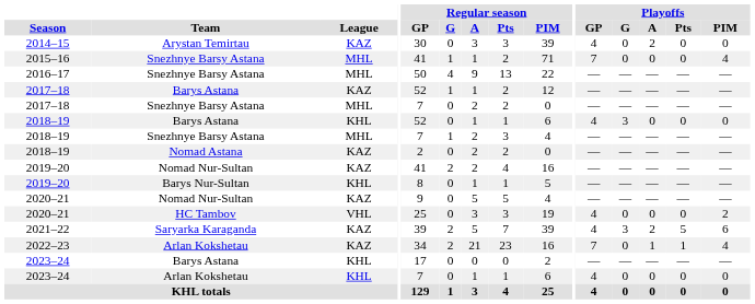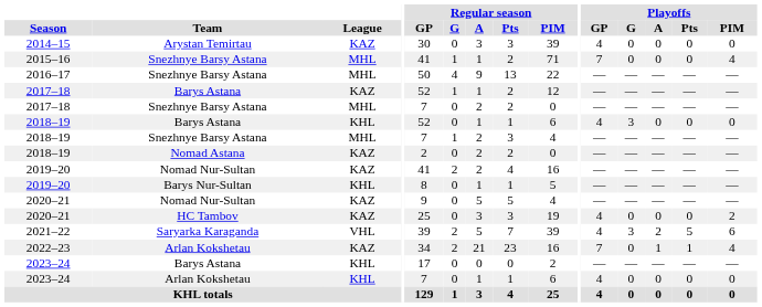2014–15 | Playoffs / A: 2 -> 0
2020–21 / HC Tambov | League: VHL -> KAZ
2021–22 | League: KAZ -> VHL
